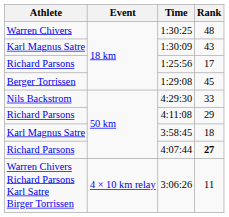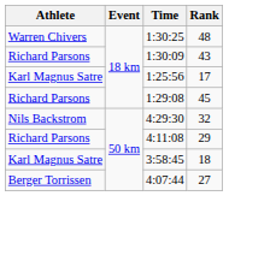1:30:09 | Athlete: Karl Magnus Satre -> Richard Parsons
1:25:56 | Athlete: Richard Parsons -> Karl Magnus Satre
1:29:08 | Athlete: Berger Torrissen -> Richard Parsons
4:29:30 | Rank: 33 -> 32
4:07:44 | Athlete: Richard Parsons -> Berger Torrissen
4:07:44 | Rank: bold -> normal
- row: Warren Chivers Richard Parsons Karl Satre Birger Torrissen | 4 × 10 km relay | 3:06:26 | 11
